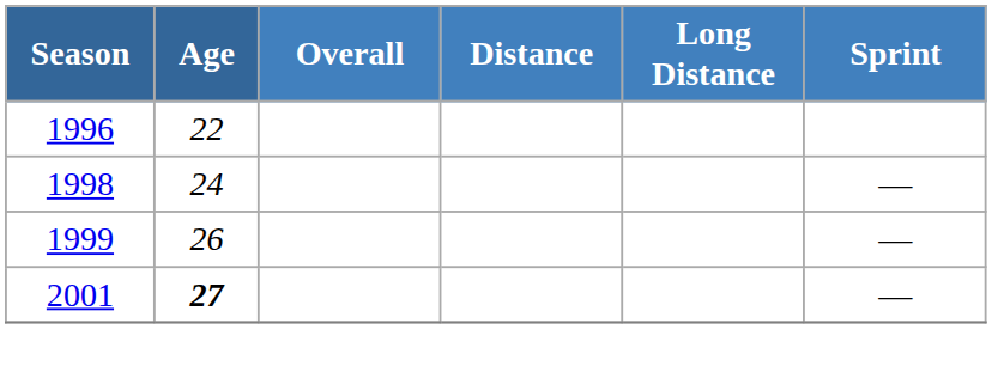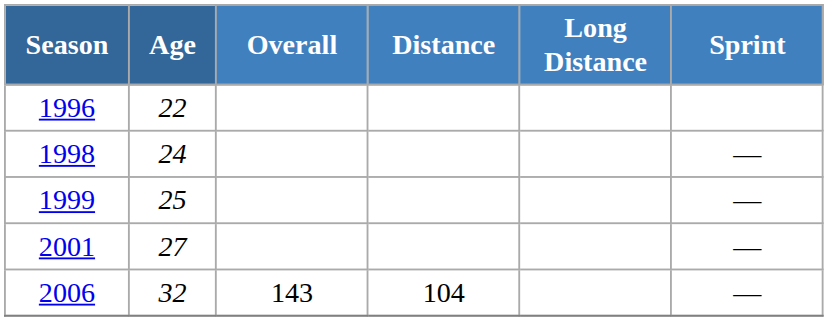1999 | Age: 26 -> 25
2001 | Age: bold -> normal
+ row: 2006 | 32 | 143 | 104 | —
